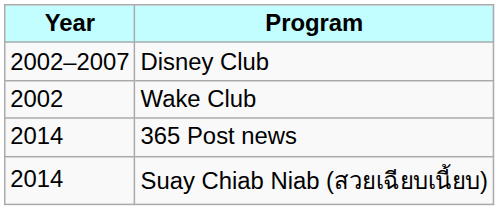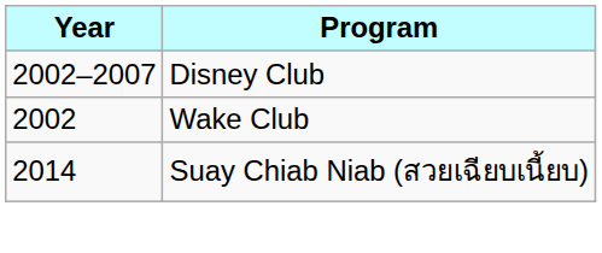- row: 2014 | 365 Post news
